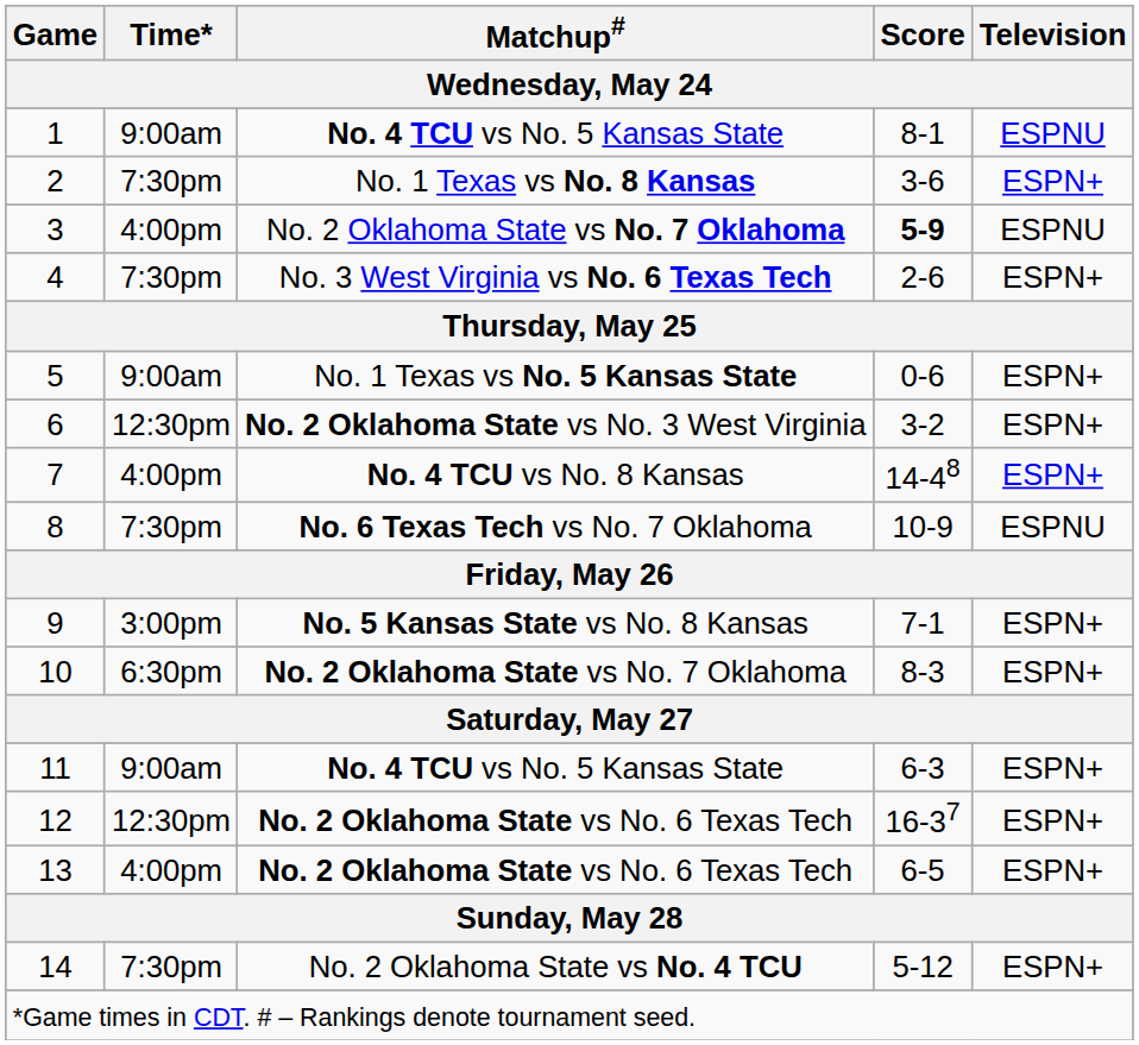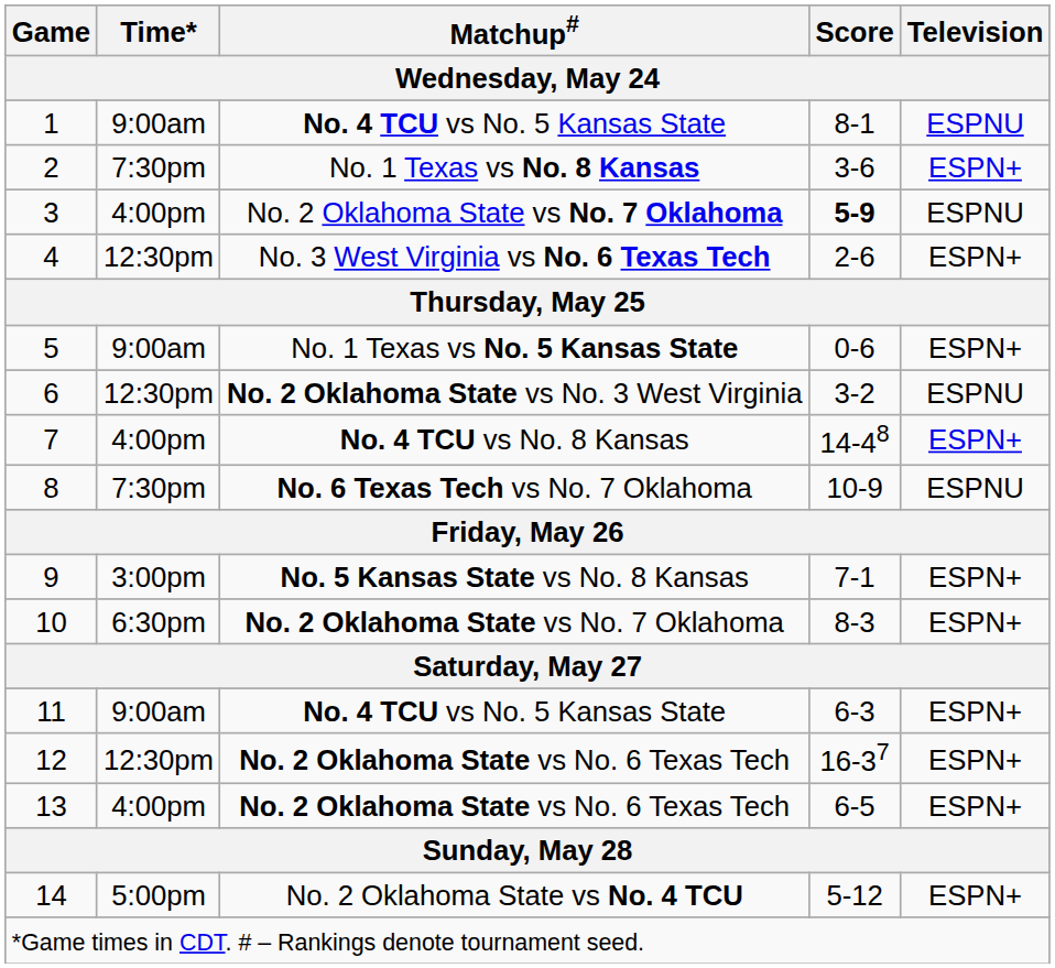4 | Time*: 7:30pm -> 12:30pm
6 | Television: ESPN+ -> ESPNU
14 | Time*: 7:30pm -> 5:00pm
